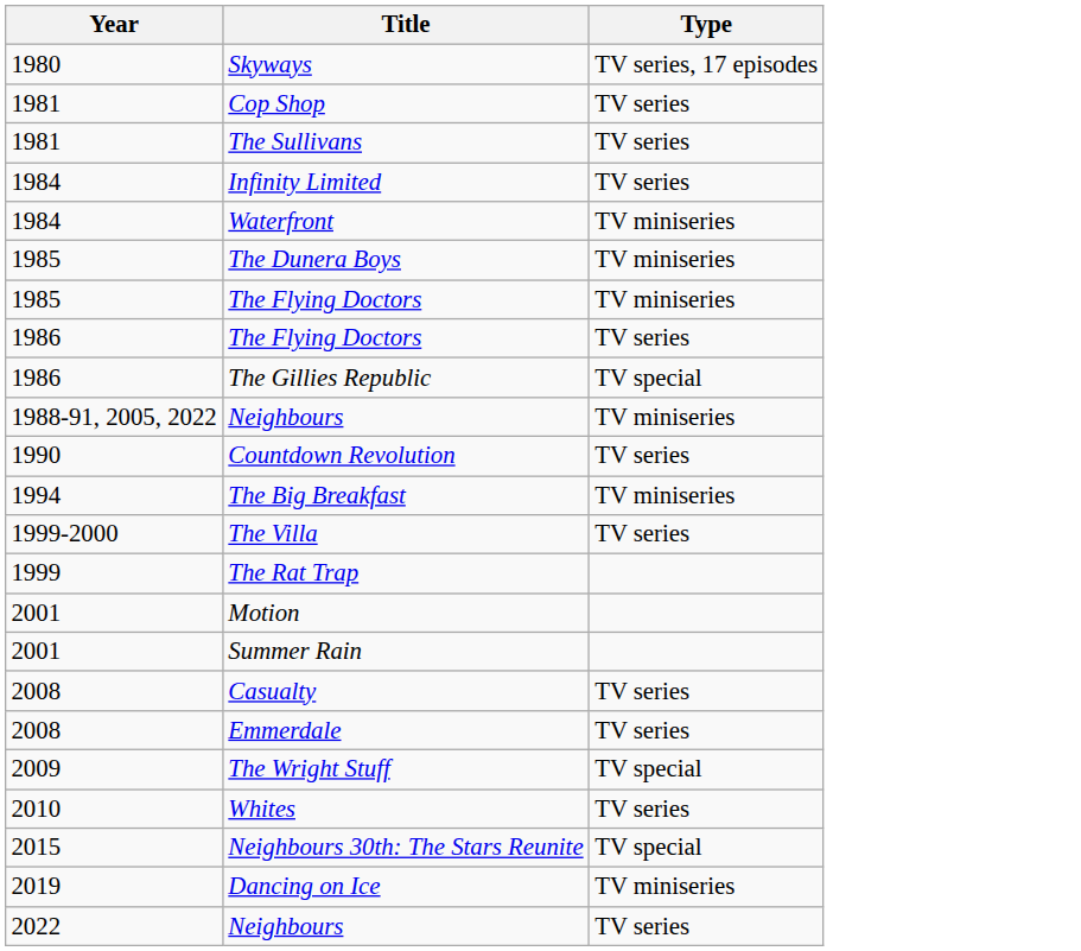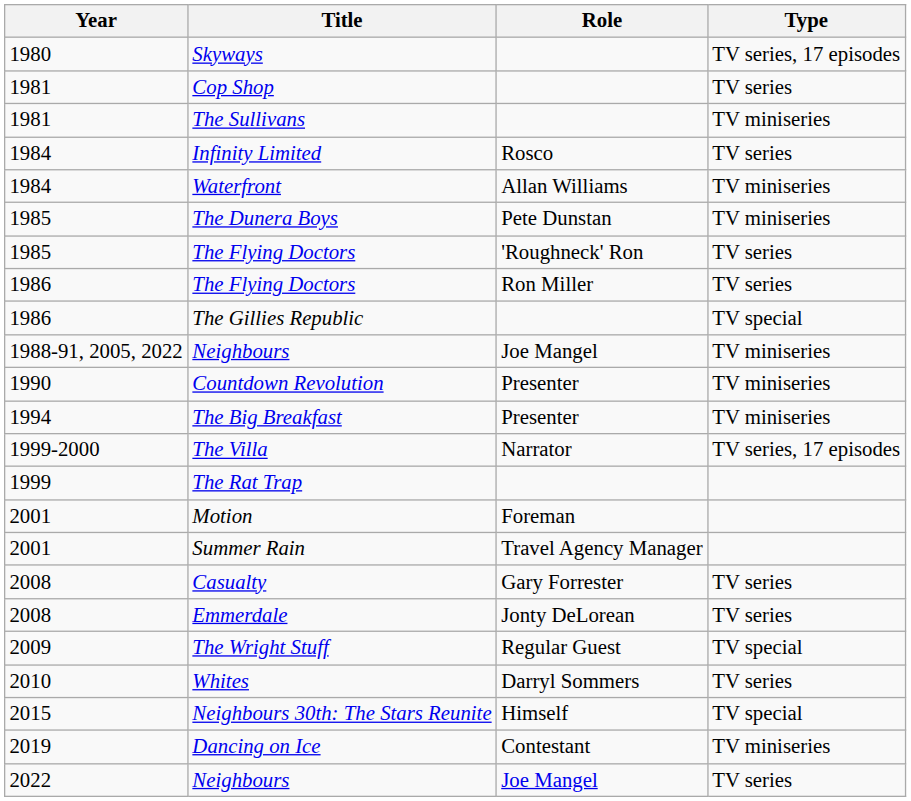+ column: Role | Rosco | Allan Williams | Pete Dunstan | 'Roughneck' Ron | Ron Miller | Joe Mangel | Presenter | Presenter | Narrator | Foreman | Travel Agency Manager | Gary Forrester | Jonty DeLorean | Regular Guest | Darryl Sommers | Himself | Contestant | Joe Mangel
The Sullivans | Type: TV series -> TV miniseries
1985 / The Flying Doctors | Type: TV miniseries -> TV series
Countdown Revolution | Type: TV series -> TV miniseries
The Villa | Type: TV series -> TV series, 17 episodes
